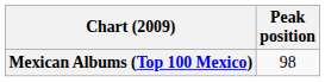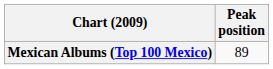Mexican Albums (Top 100 Mexico) | Peak position: 98 -> 89
